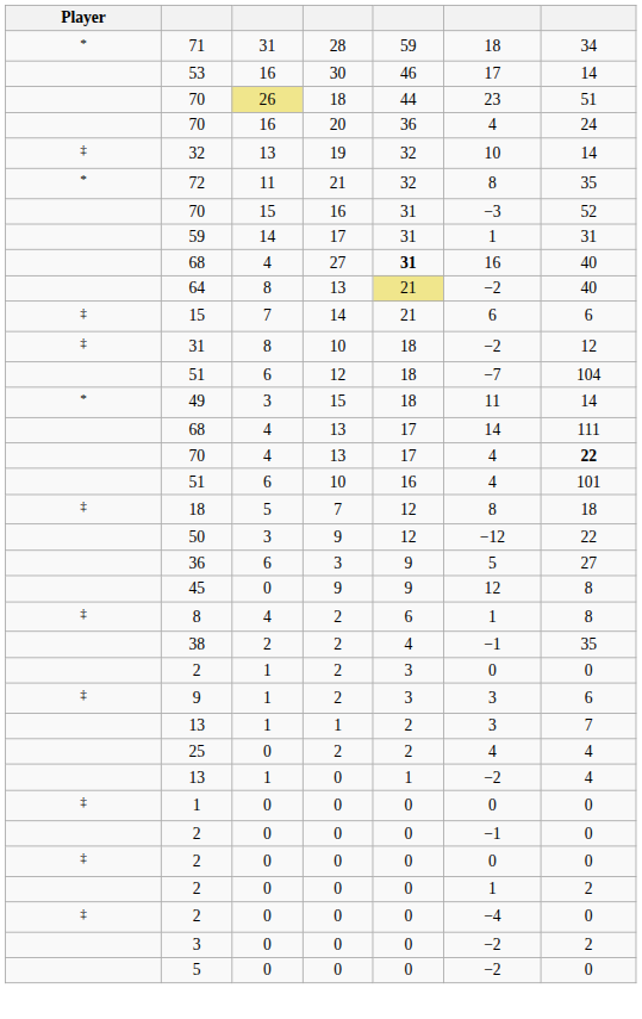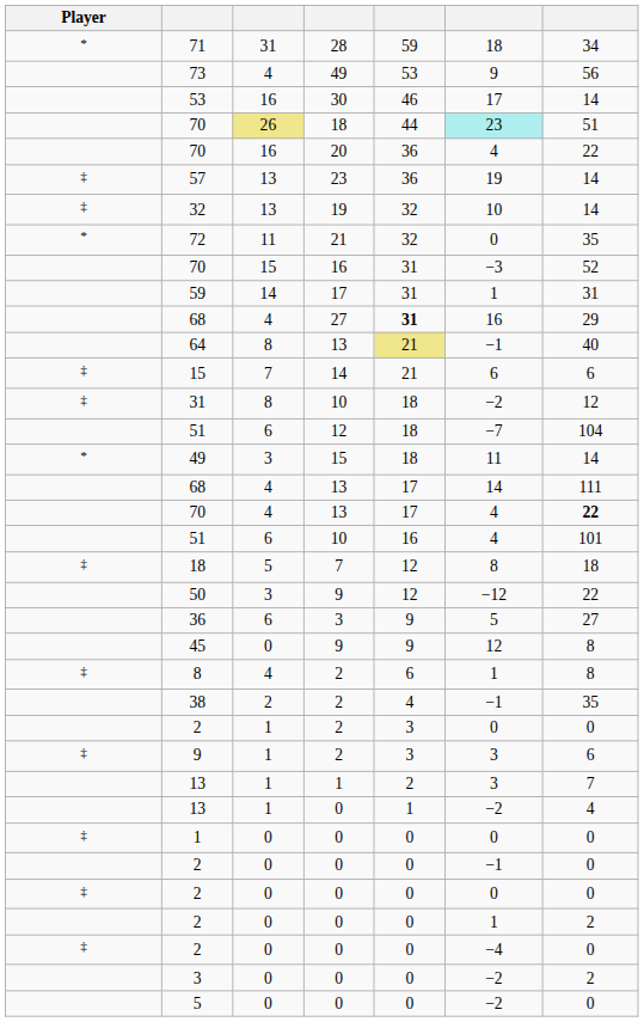+ row: 73 | 4 | 49 | 53 | 9 | 56
70 / 18 | column 6: no background -> paleturquoise background
70 / 20 | column 7: 24 -> 22
+ row: ‡ | 57 | 13 | 23 | 36 | 19 | 14
72 | column 6: 8 -> 0
68 / 27 | column 7: 40 -> 29
64 | column 6: −2 -> −1
- row: 25 | 0 | 2 | 2 | 4 | 4
